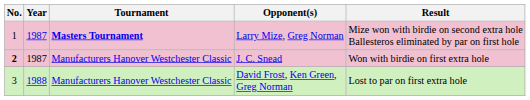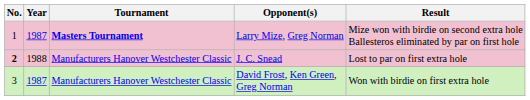J. C. Snead | Year: 1987 -> 1988
J. C. Snead | Result: Won with birdie on first extra hole -> Lost to par on first extra hole
David Frost, Ken Green, Greg Norman | Year: 1988 -> 1987
David Frost, Ken Green, Greg Norman | Result: Lost to par on first extra hole -> Won with birdie on first extra hole
